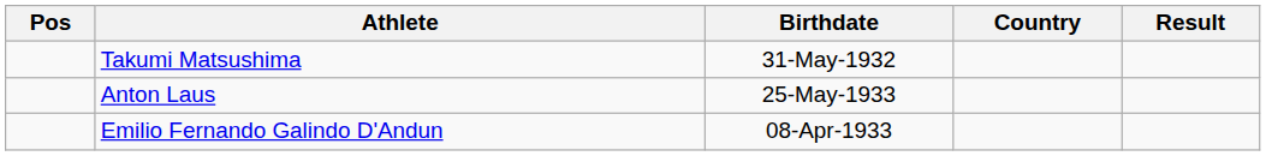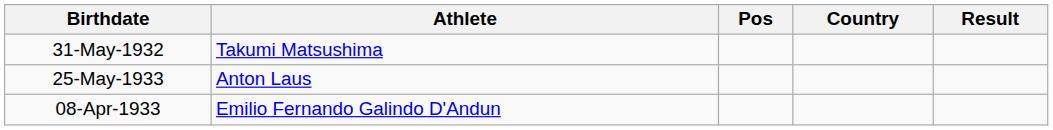columns swapped: Pos <-> Birthdate
